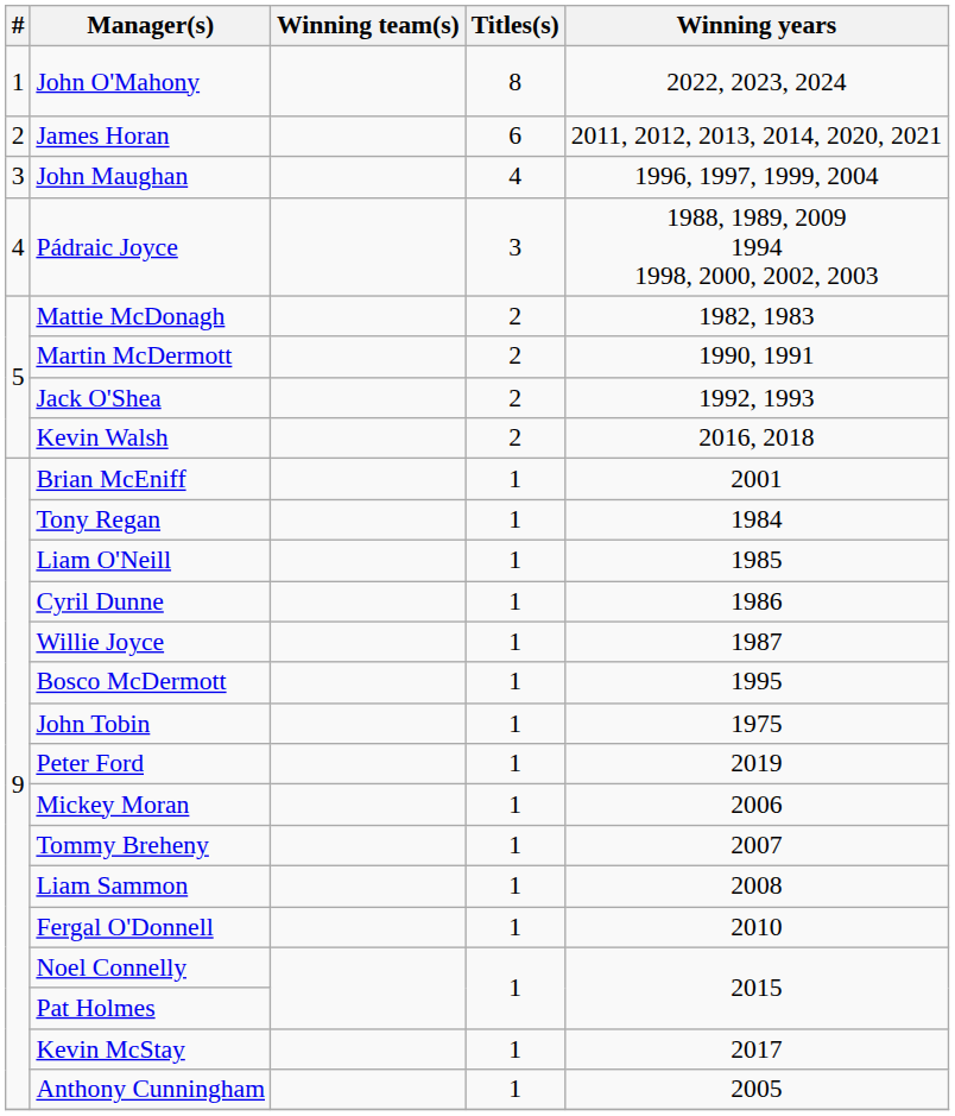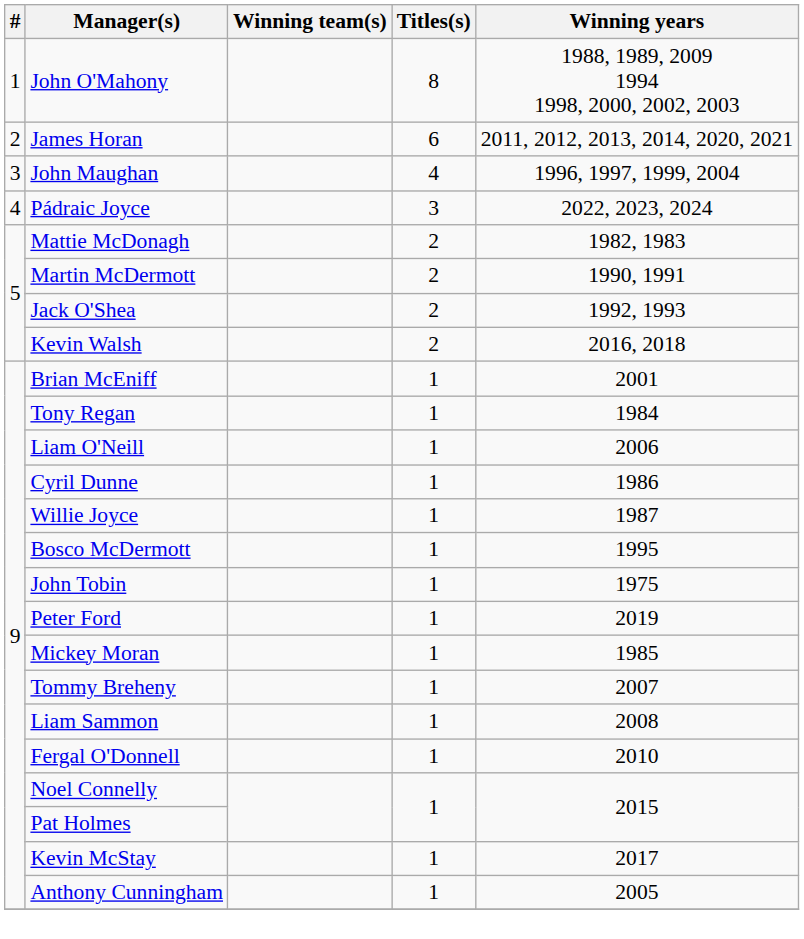John O'Mahony | Winning years: 2022, 2023, 2024 -> 1988, 1989, 2009 1994 1998, 2000, 2002, 2003
Pádraic Joyce | Winning years: 1988, 1989, 2009 1994 1998, 2000, 2002, 2003 -> 2022, 2023, 2024
Liam O'Neill | Winning years: 1985 -> 2006
Mickey Moran | Winning years: 2006 -> 1985
